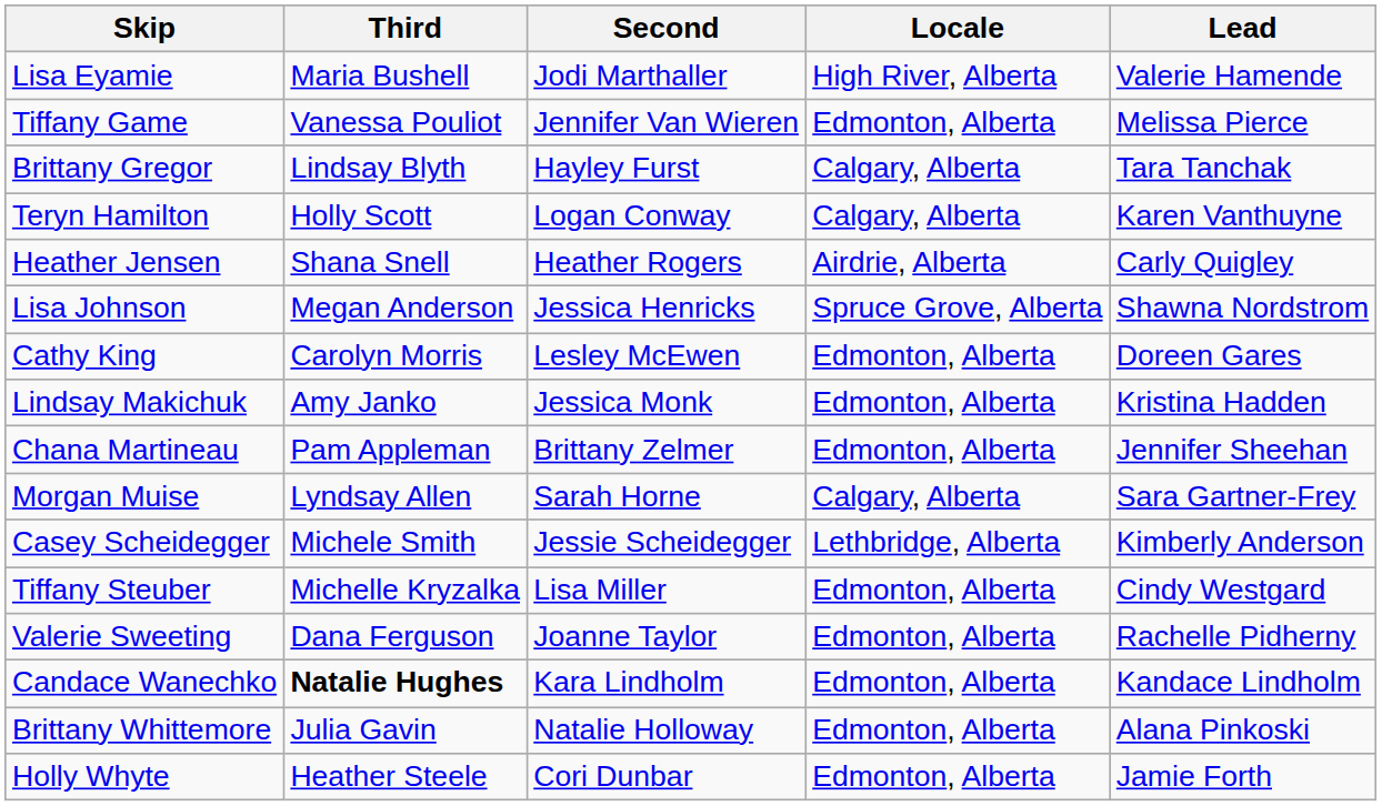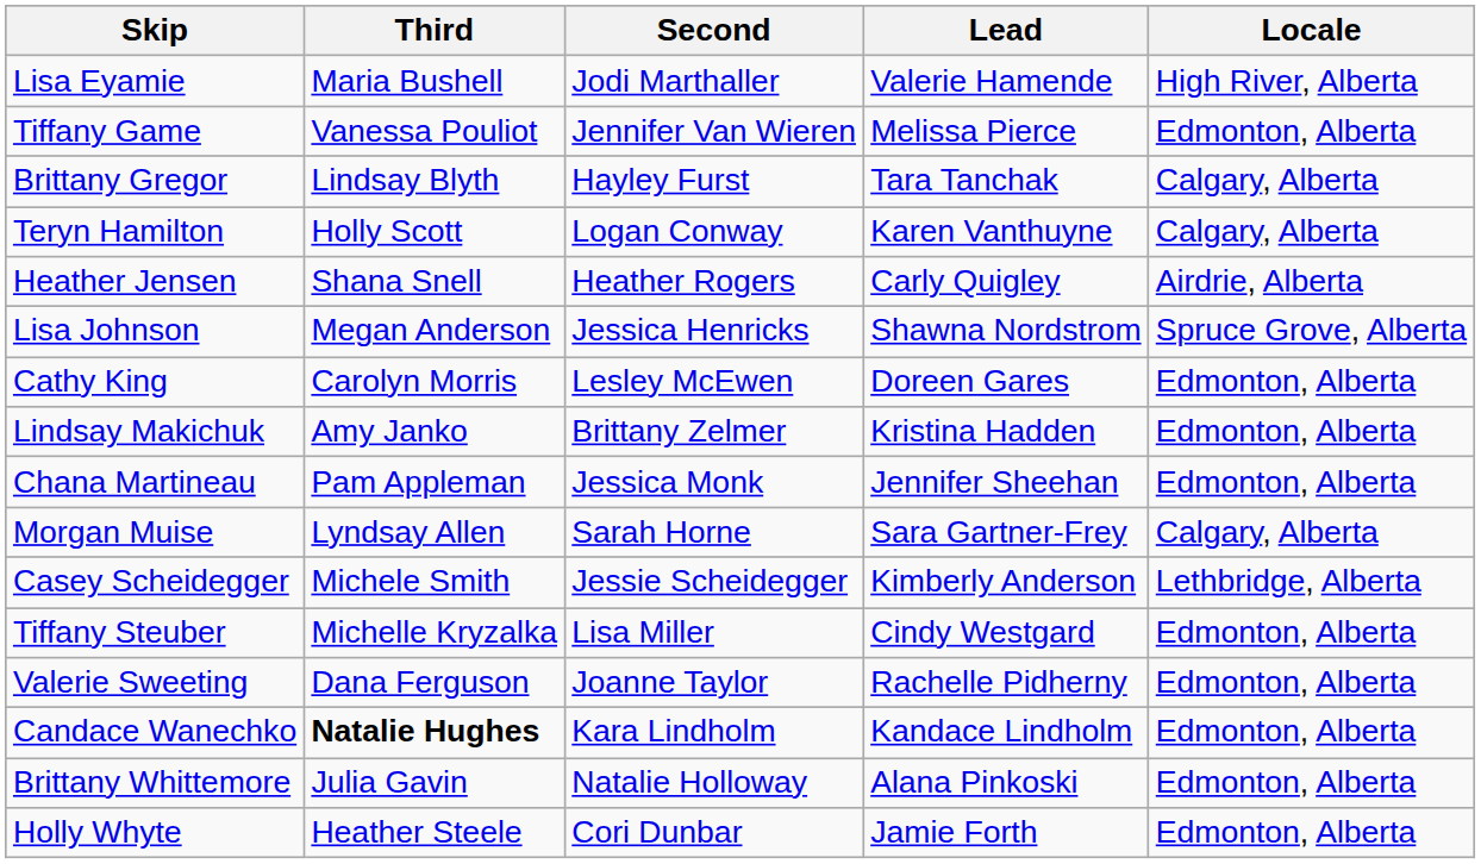columns swapped: Lead <-> Locale
Lindsay Makichuk | Second: Jessica Monk -> Brittany Zelmer
Chana Martineau | Second: Brittany Zelmer -> Jessica Monk
